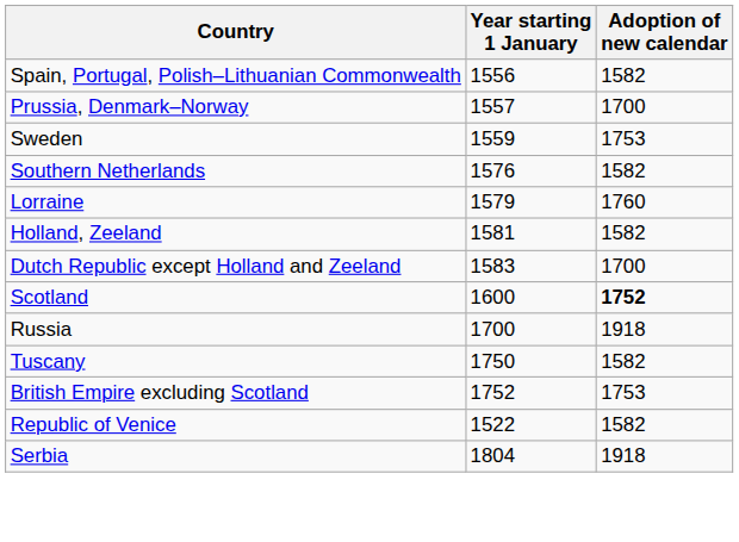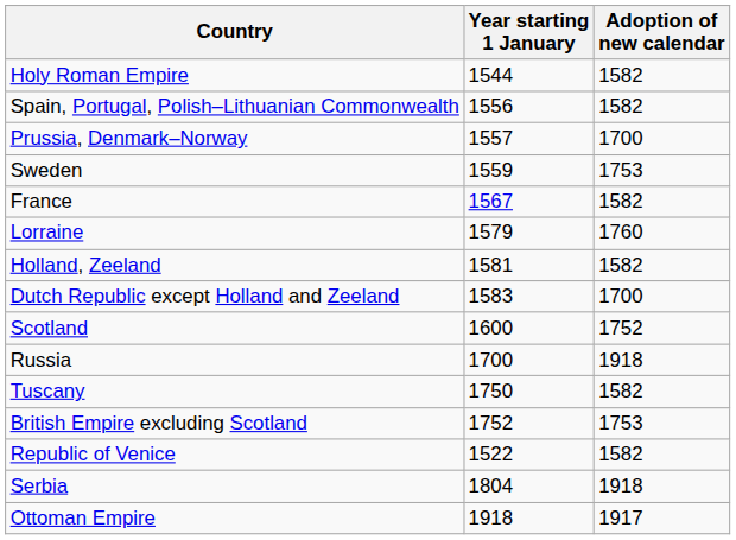+ row: Holy Roman Empire | 1544 | 1582
+ row: France | 1567 | 1582
- row: Southern Netherlands | 1576 | 1582
Scotland | Adoption of new calendar: bold -> normal
+ row: Ottoman Empire | 1918 | 1917
